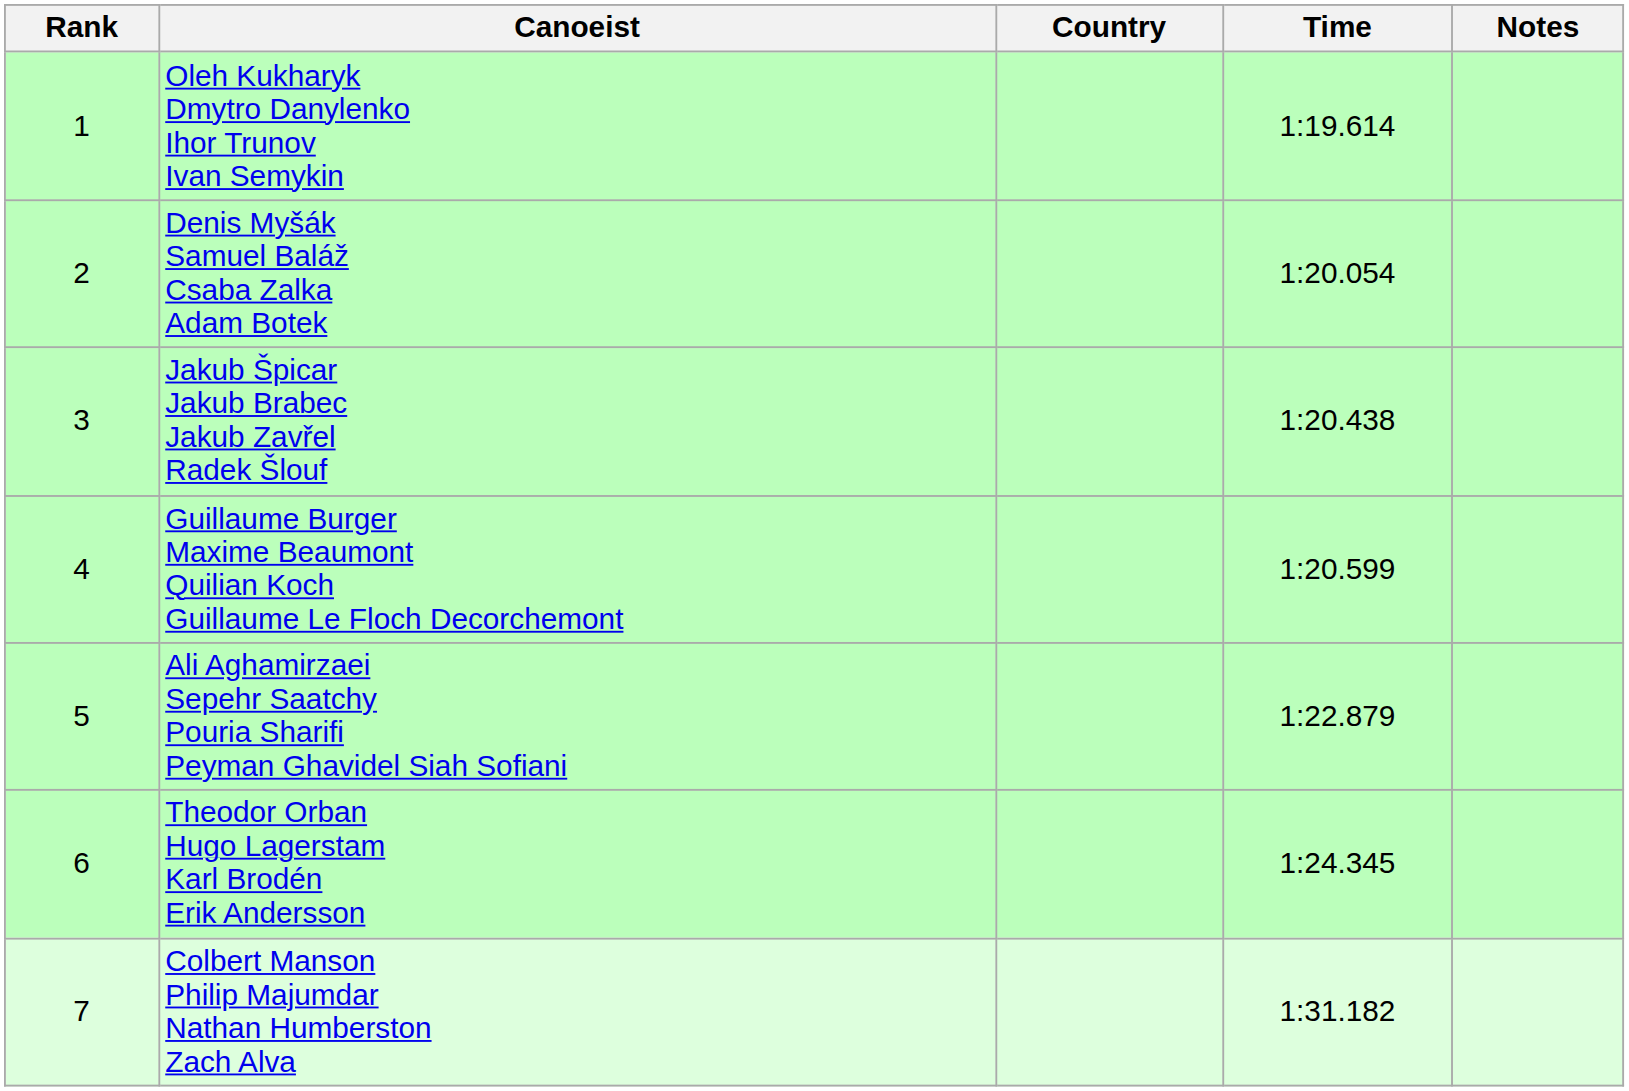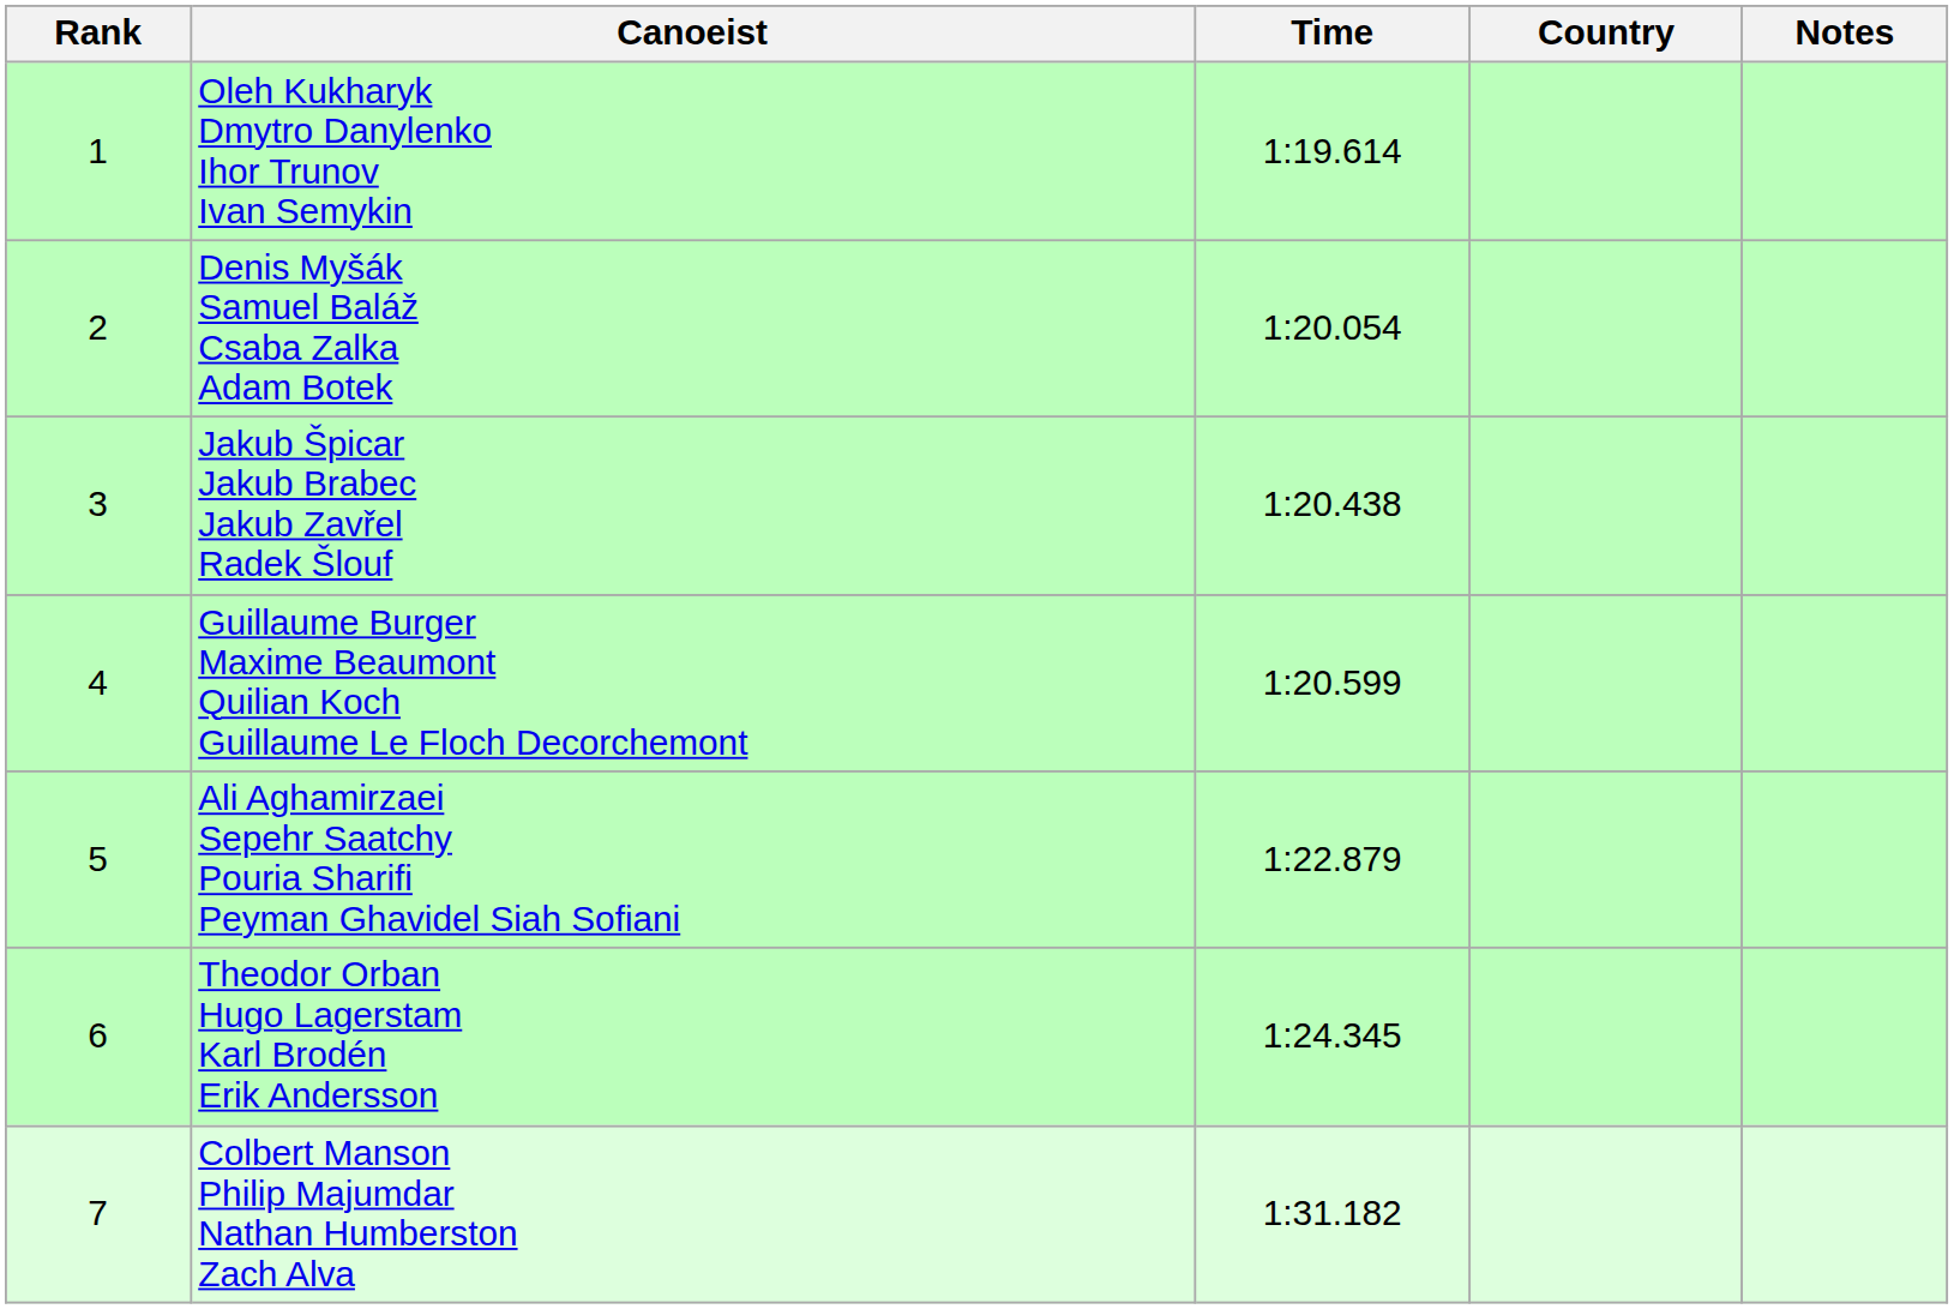columns swapped: Country <-> Time
